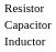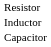rows swapped: Inductor <-> Capacitor
